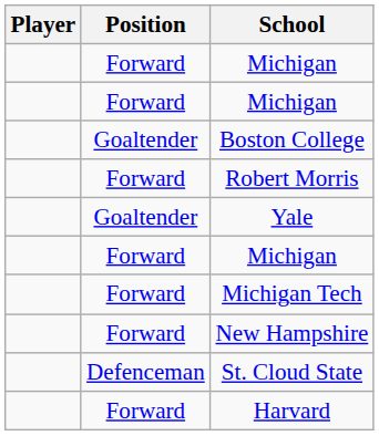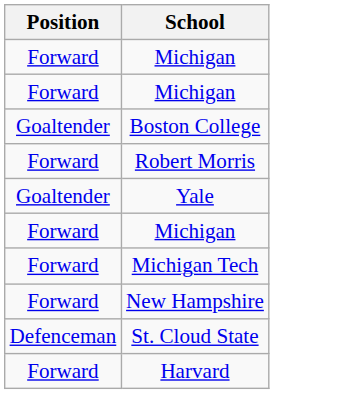- column: Player
